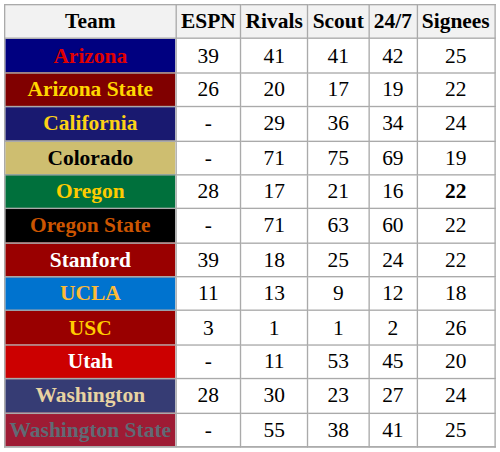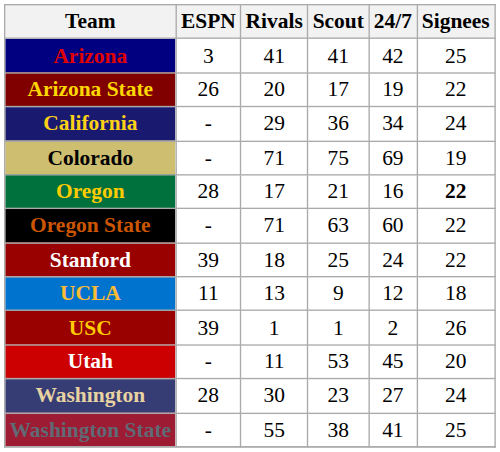Arizona | ESPN: 39 -> 3
USC | ESPN: 3 -> 39
